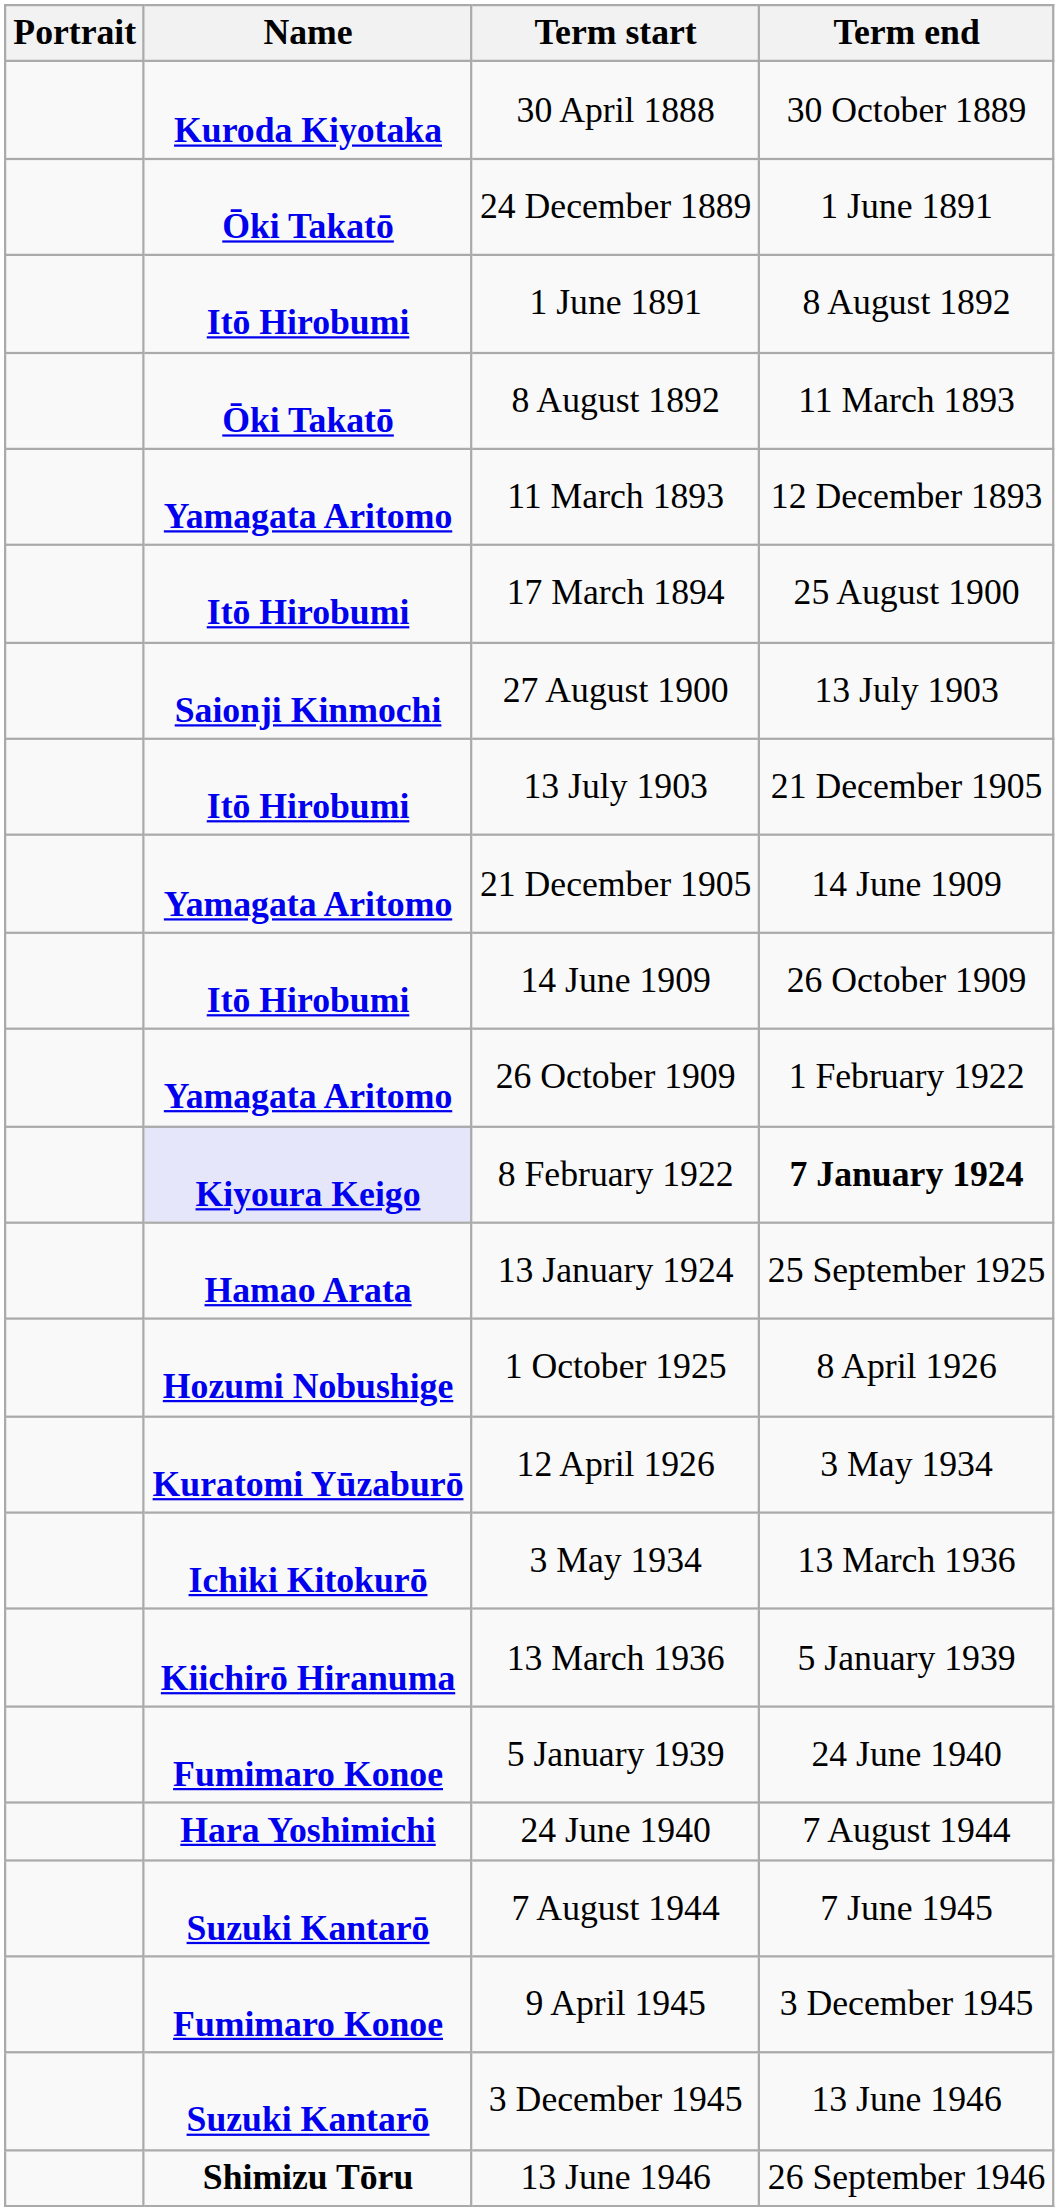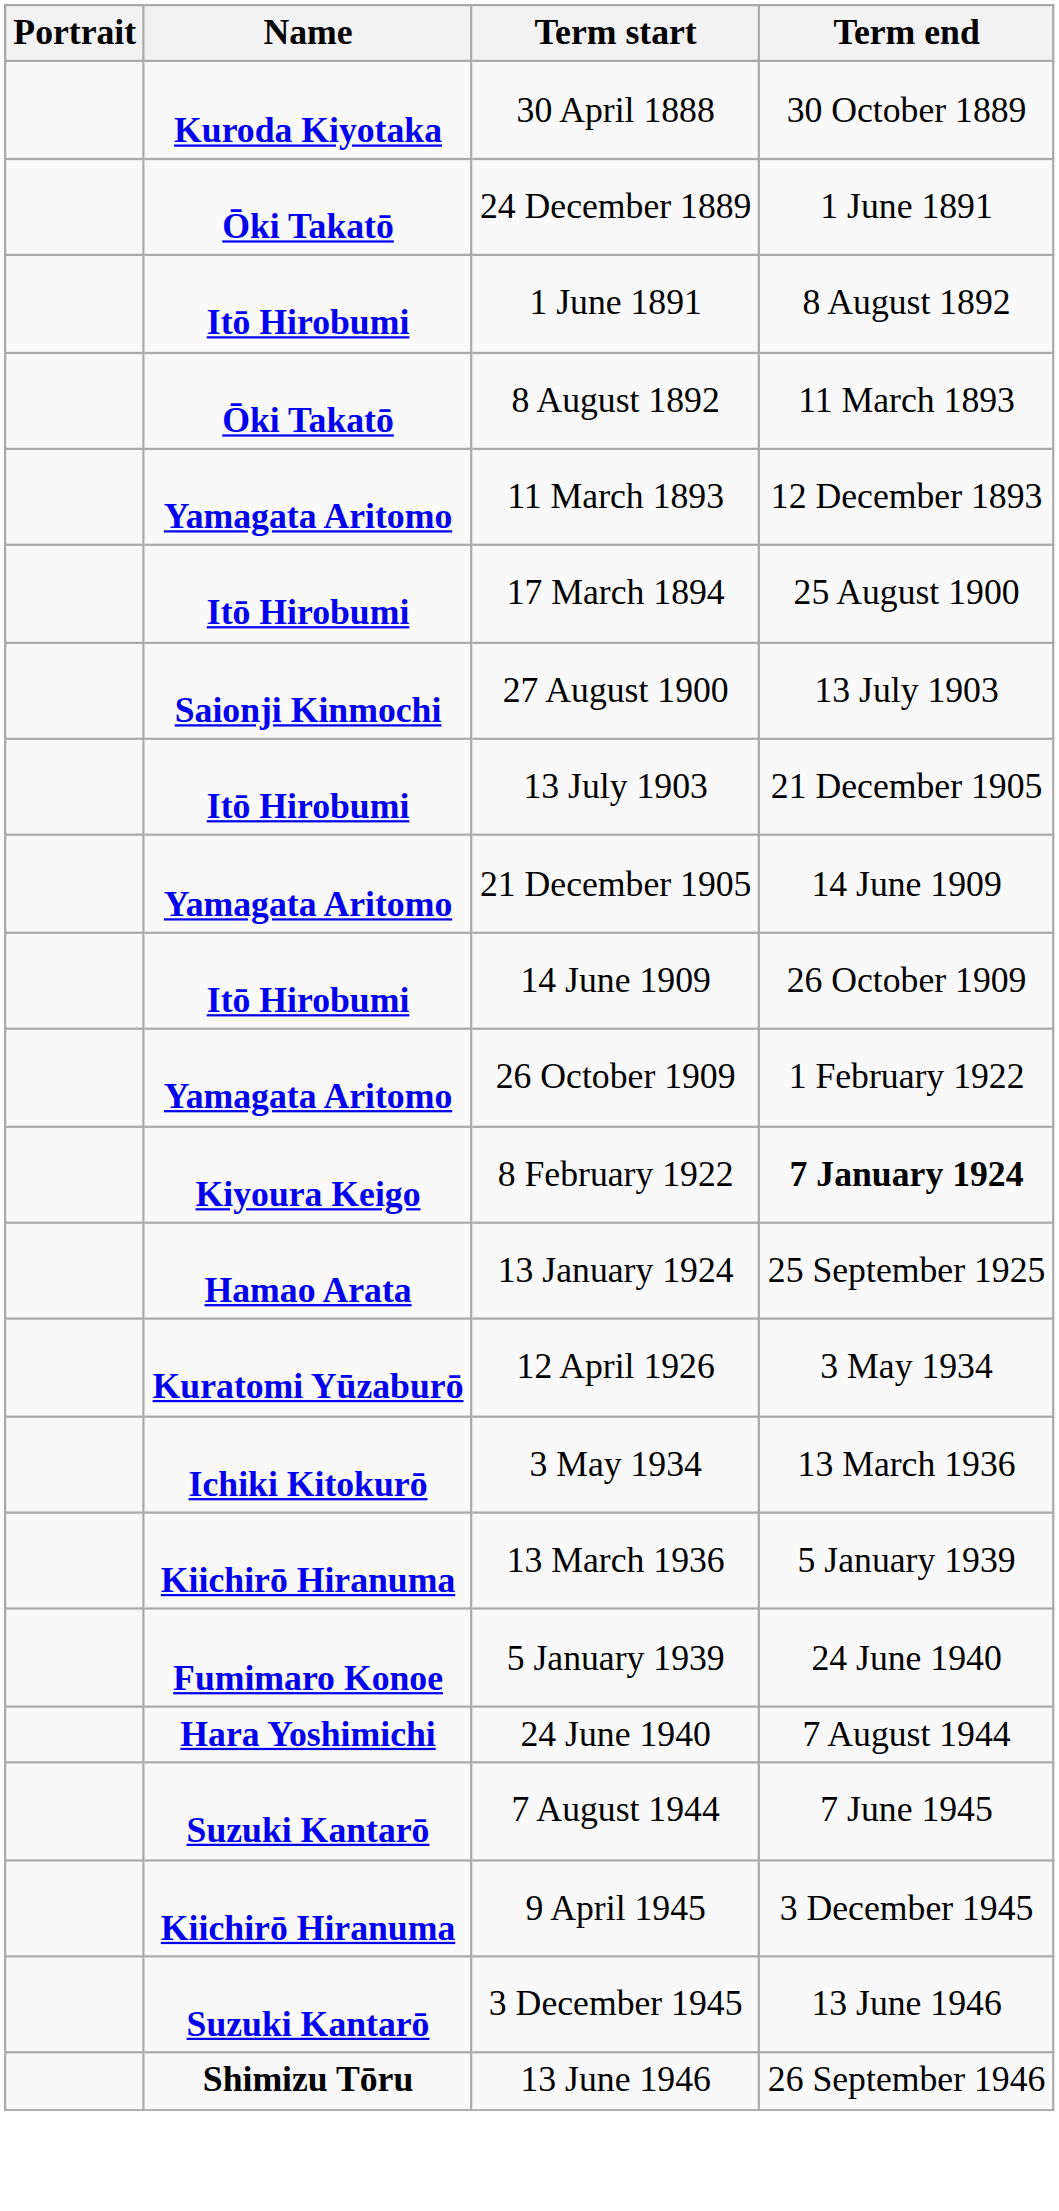8 February 1922 | Name: lavender background -> no background
- row: Hozumi Nobushige | 1 October 1925 | 8 April 1926
9 April 1945 | Name: Fumimaro Konoe -> Kiichirō Hiranuma
